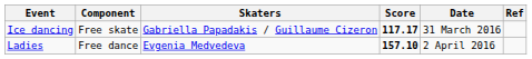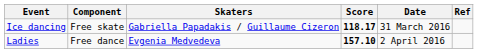Ice dancing | Score: 117.17 -> 118.17
